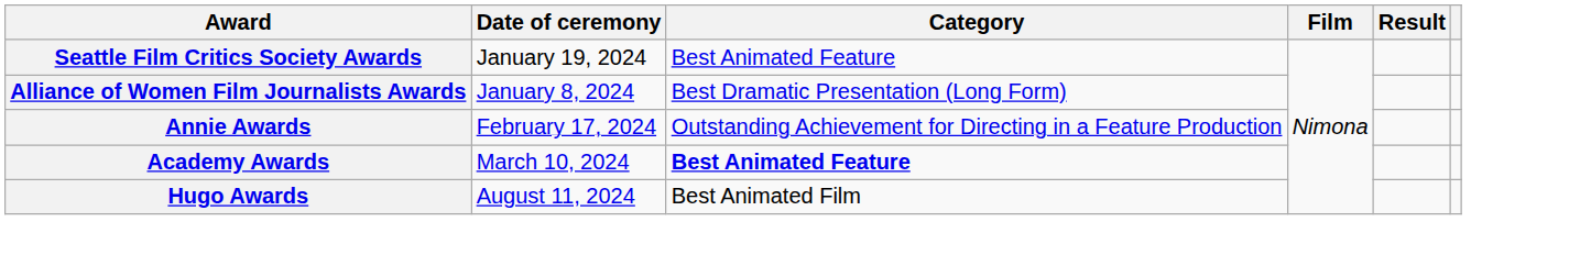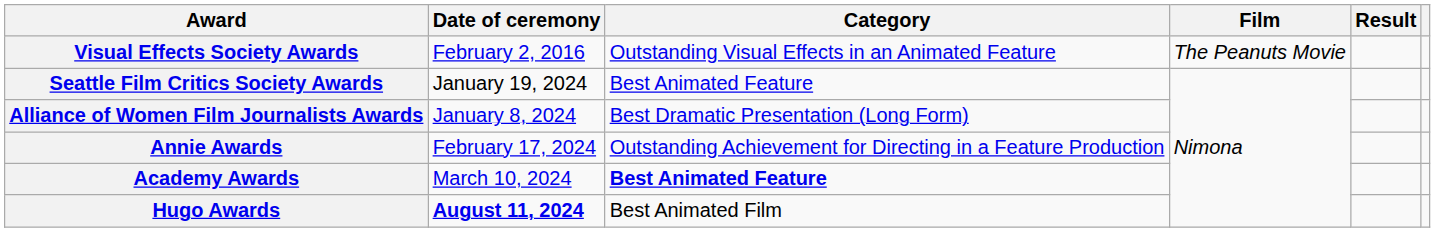+ row: Visual Effects Society Awards | February 2, 2016 | Outstanding Visual Effects in an Animated Feature | The Peanuts Movie
Hugo Awards | Date of ceremony: normal -> bold
